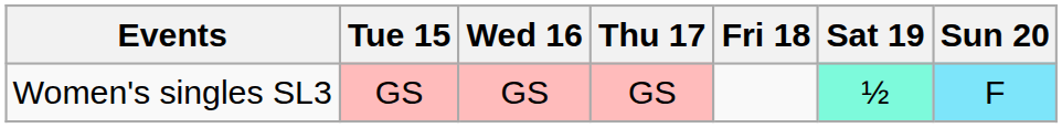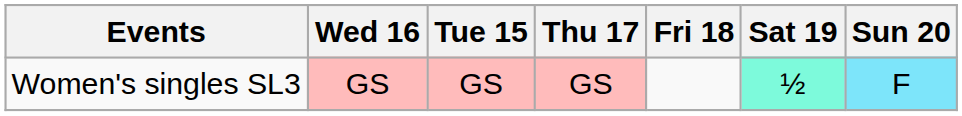columns swapped: Tue 15 <-> Wed 16
